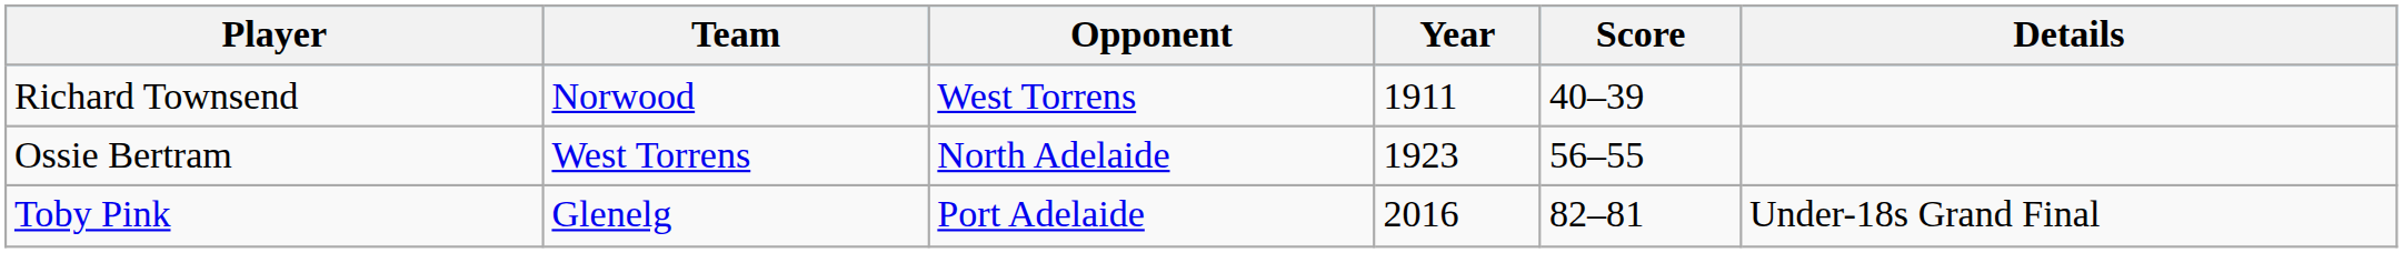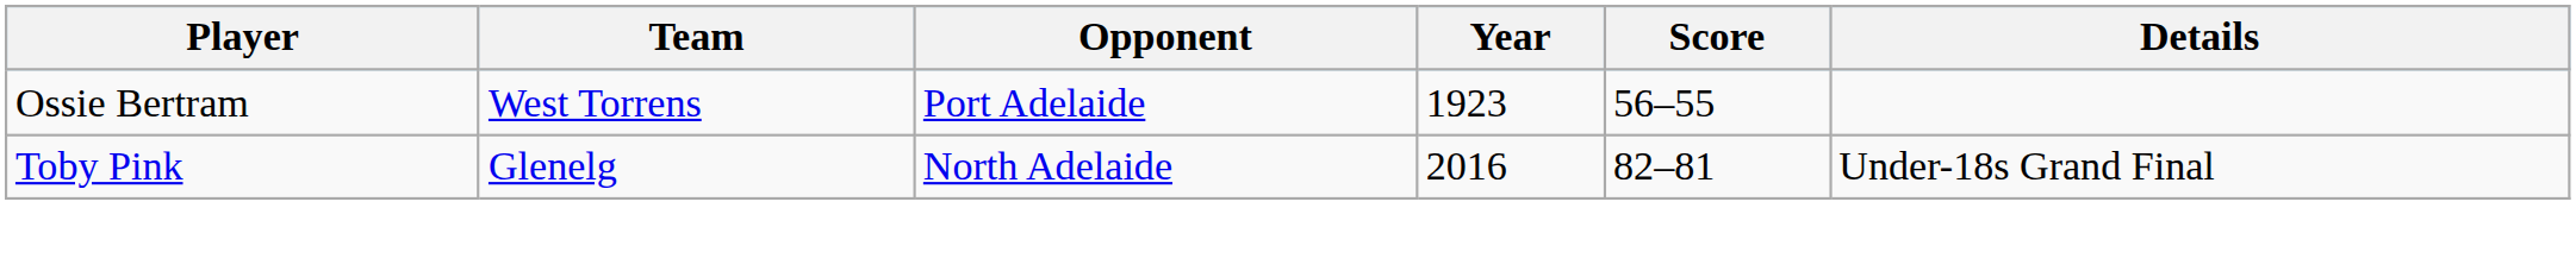- row: Richard Townsend | Norwood | West Torrens | 1911 | 40–39
Ossie Bertram | Opponent: North Adelaide -> Port Adelaide
Toby Pink | Opponent: Port Adelaide -> North Adelaide
